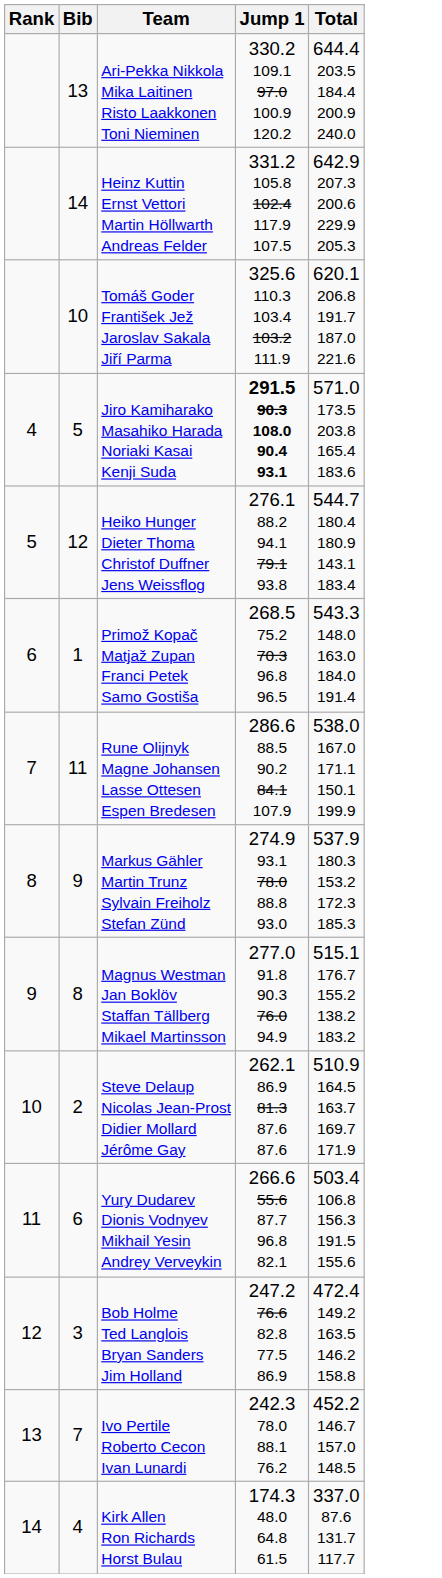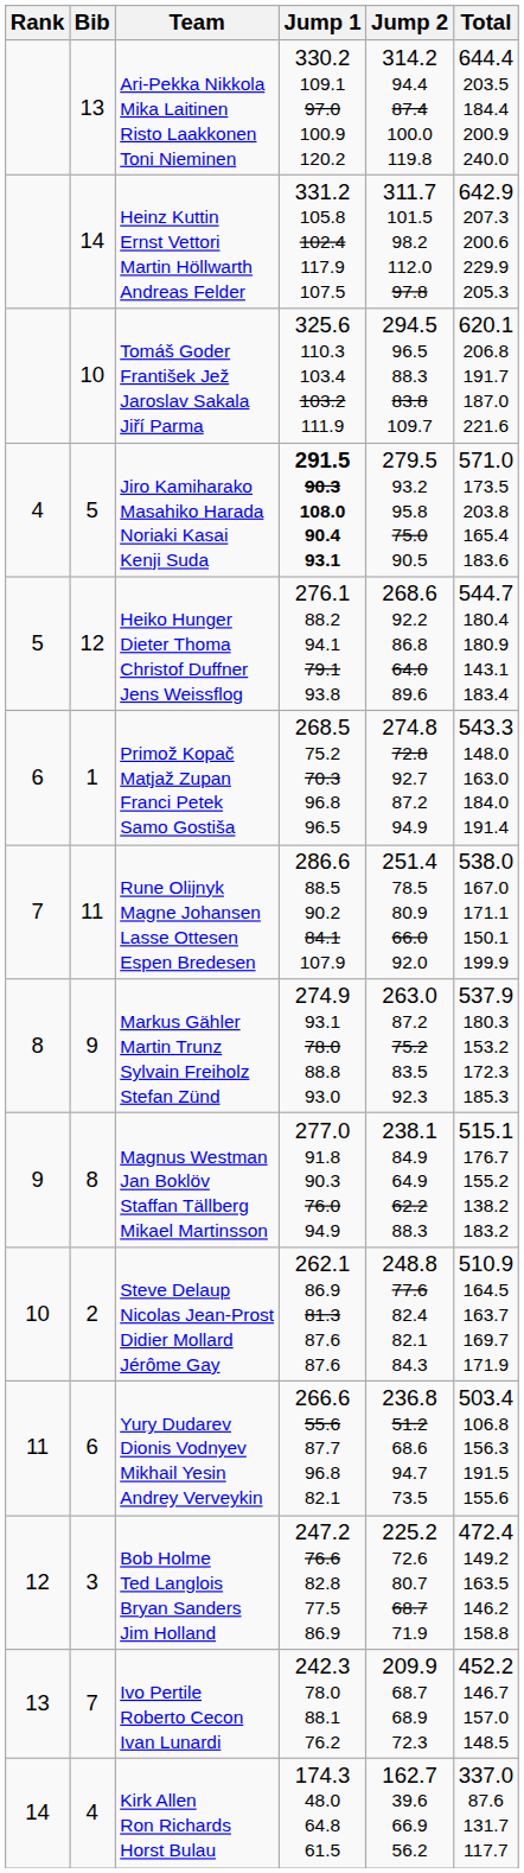+ column: Jump 2 | 314.2 94.4 87.4 100.0 119.8 | 311.7 101.5 98.2 112.0 97.8 | 294.5 96.5 88.3 83.8 109.7 | 279.5 93.2 95.8 75.0 90.5 | 268.6 92.2 86.8 64.0 89.6 | 274.8 72.8 92.7 87.2 94.9 | 251.4 78.5 80.9 66.0 92.0 | 263.0 87.2 75.2 83.5 92.3 | 238.1 84.9 64.9 62.2 88.3 | 248.8 77.6 82.4 82.1 84.3 | 236.8 51.2 68.6 94.7 73.5 | 225.2 72.6 80.7 68.7 71.9 | 209.9 68.7 68.9 72.3 | 162.7 39.6 66.9 56.2
